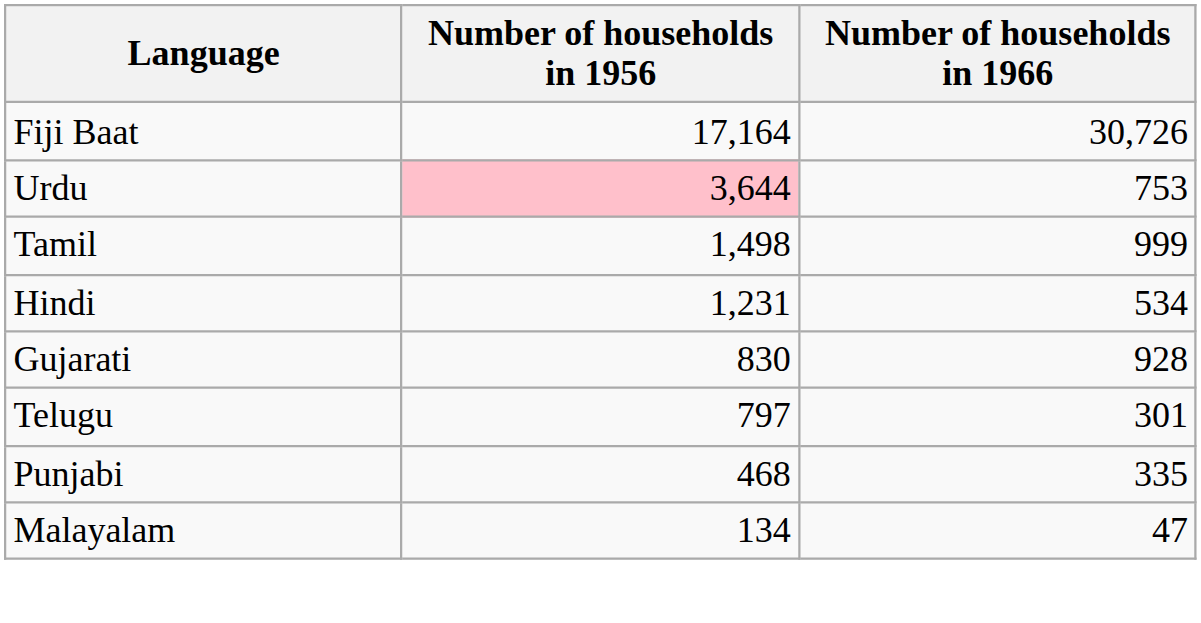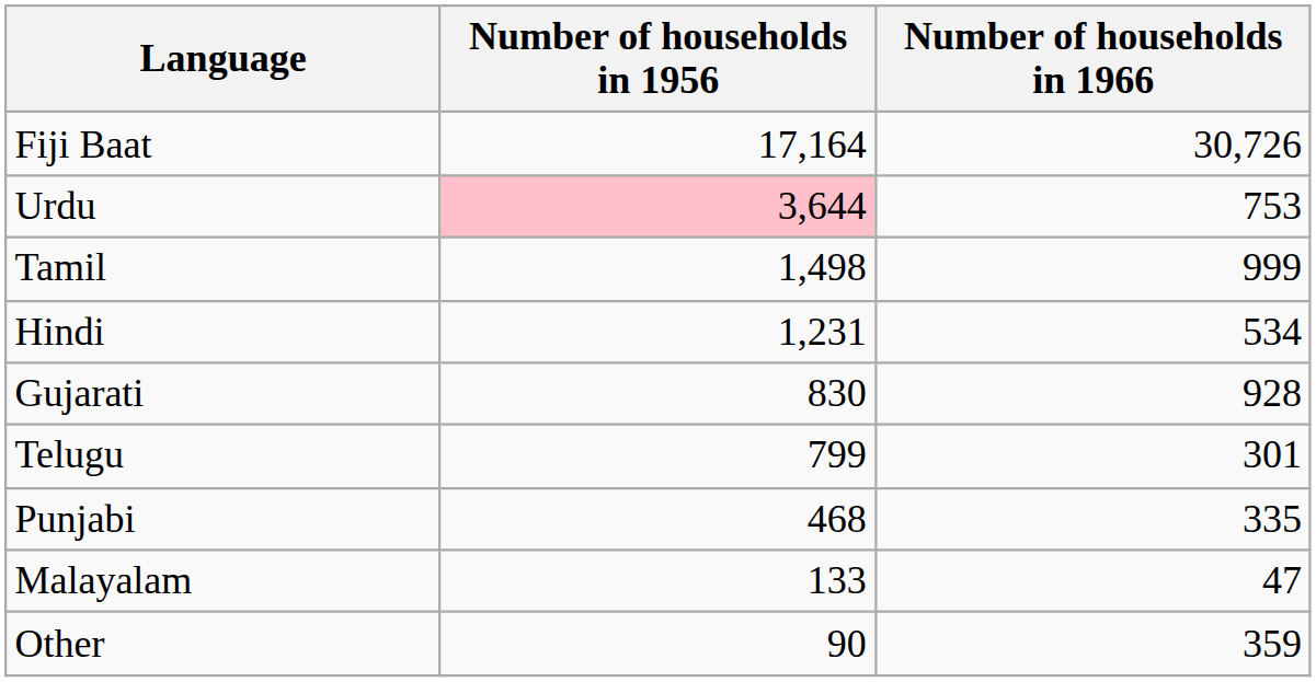Telugu | Number of households in 1956: 797 -> 799
Malayalam | Number of households in 1956: 134 -> 133
+ row: Other | 90 | 359
